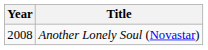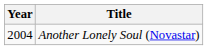Another Lonely Soul (Novastar) | Year: 2008 -> 2004
